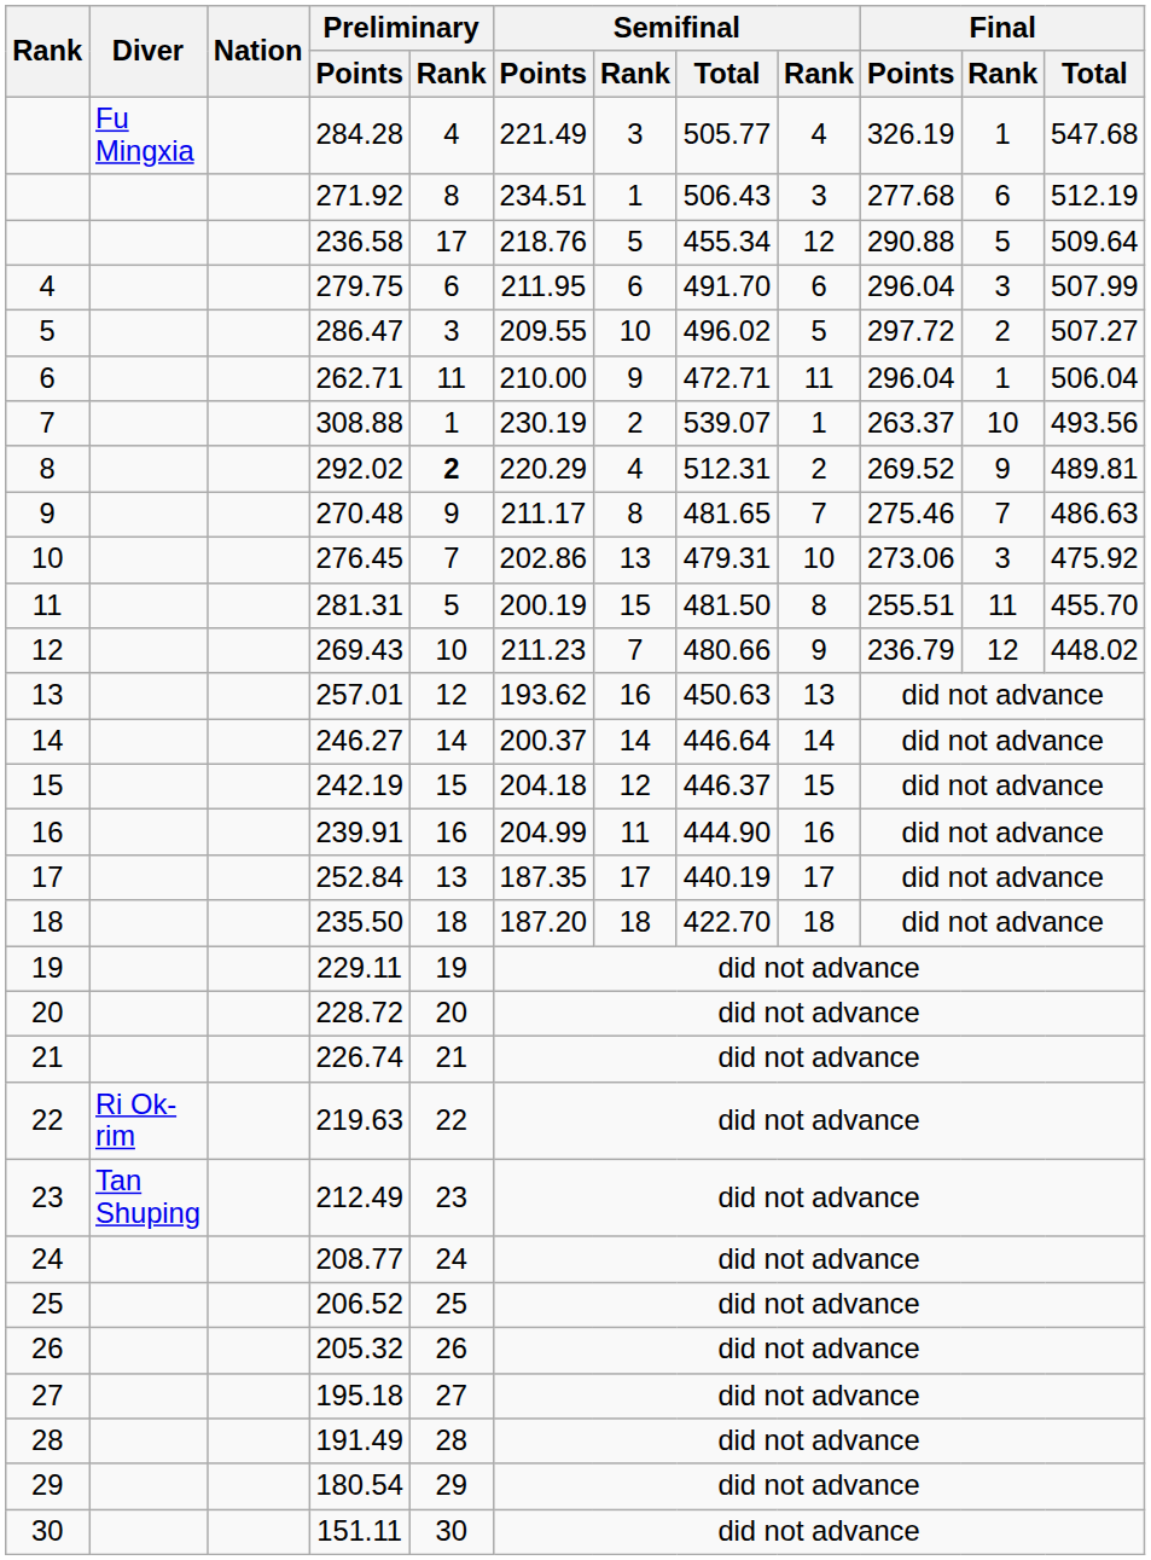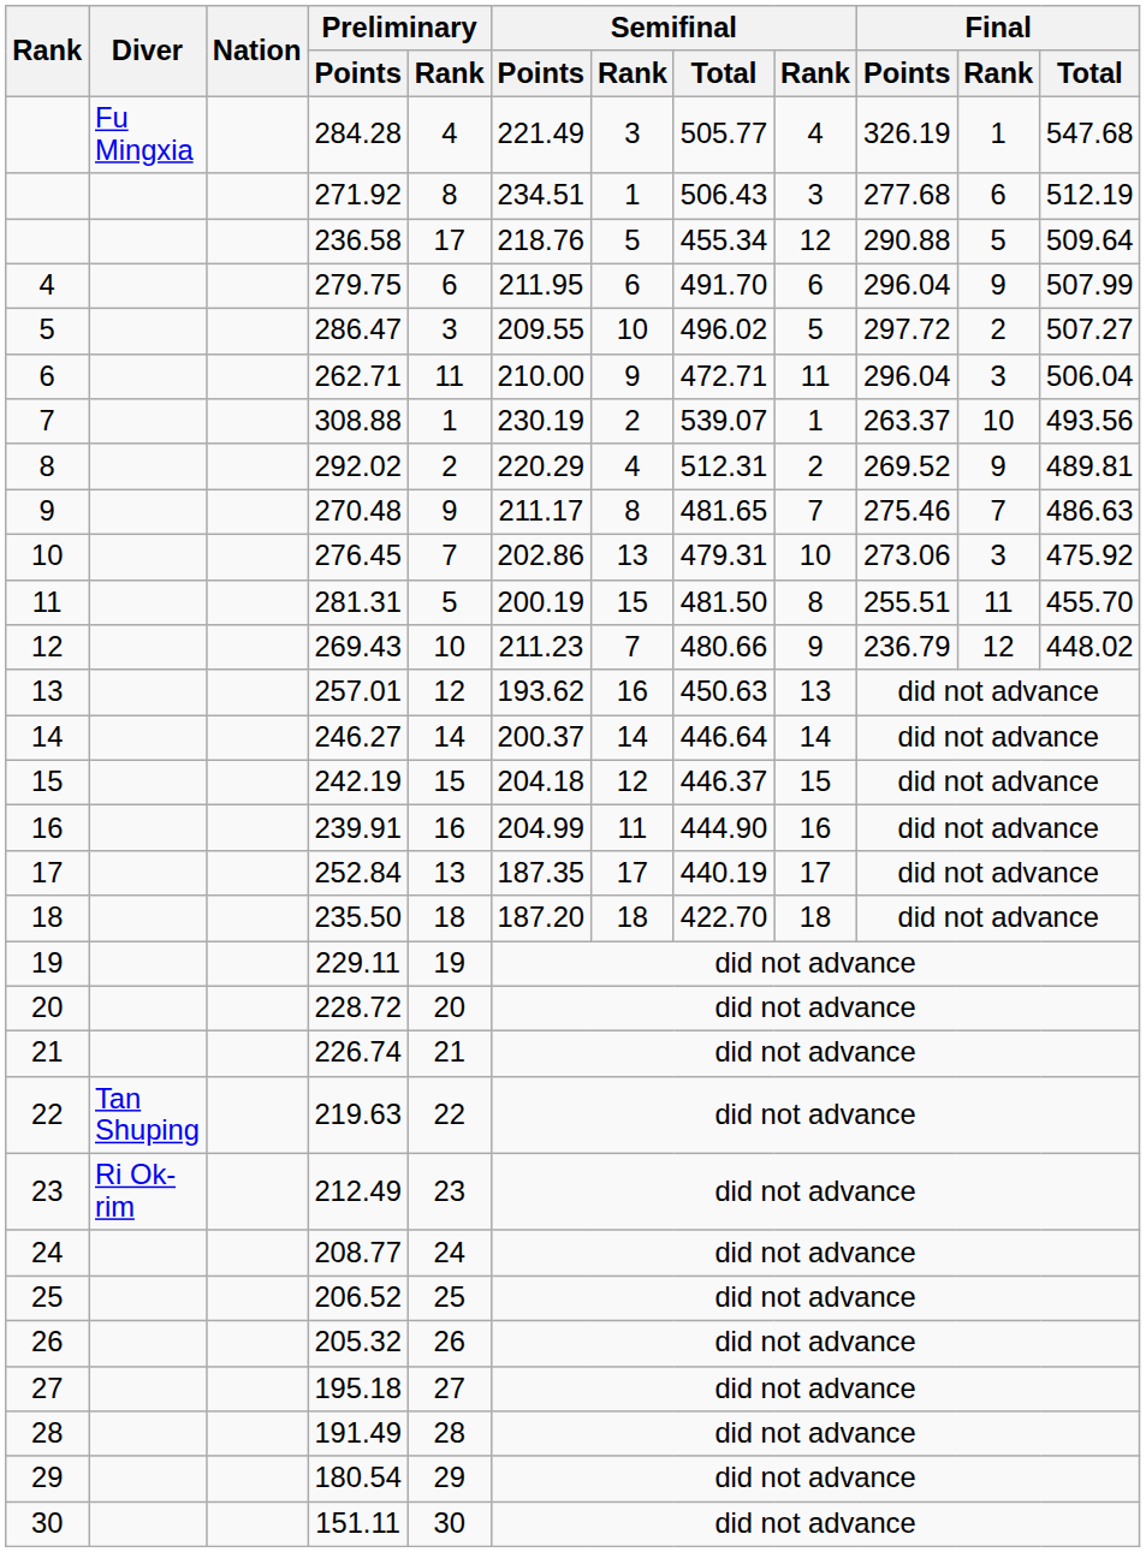279.75 | Final / Rank: 3 -> 9
262.71 | Final / Rank: 1 -> 3
292.02 | Preliminary / Rank: bold -> normal
219.63 | Diver: Ri Ok-rim -> Tan Shuping
212.49 | Diver: Tan Shuping -> Ri Ok-rim
